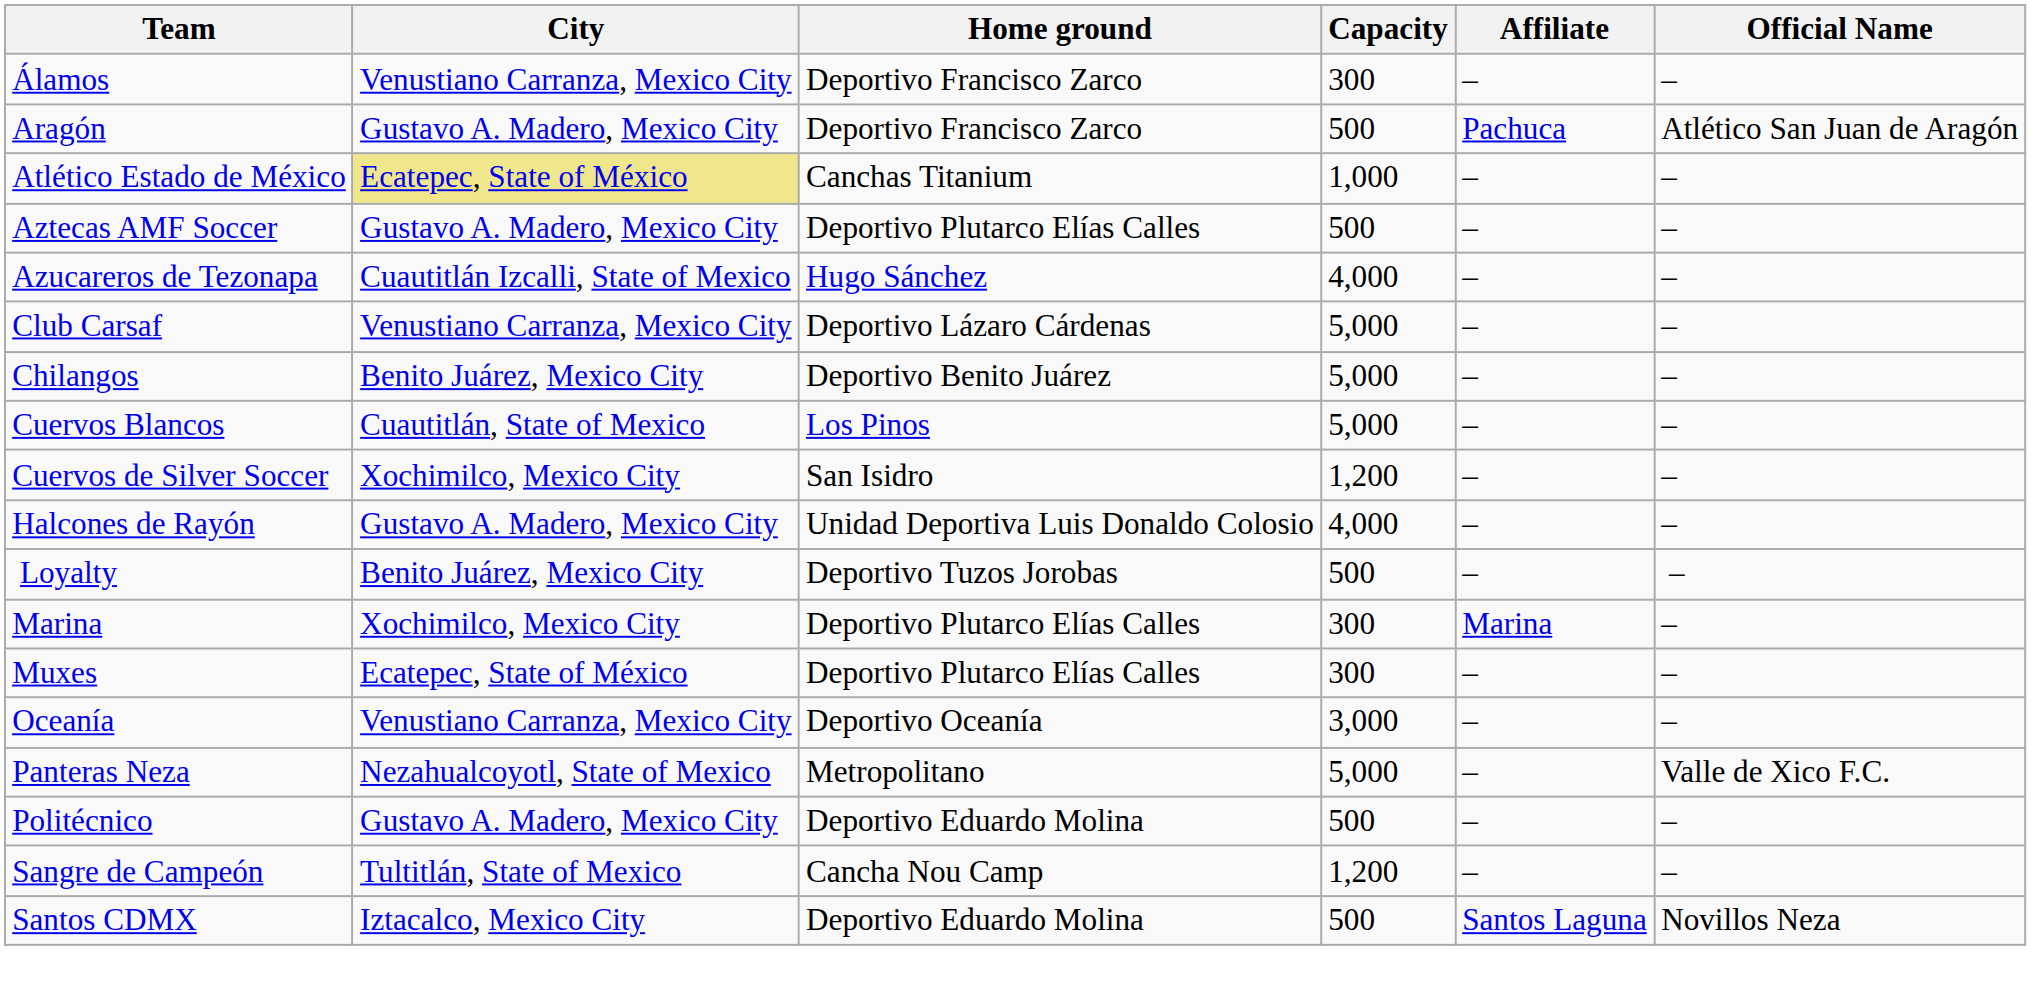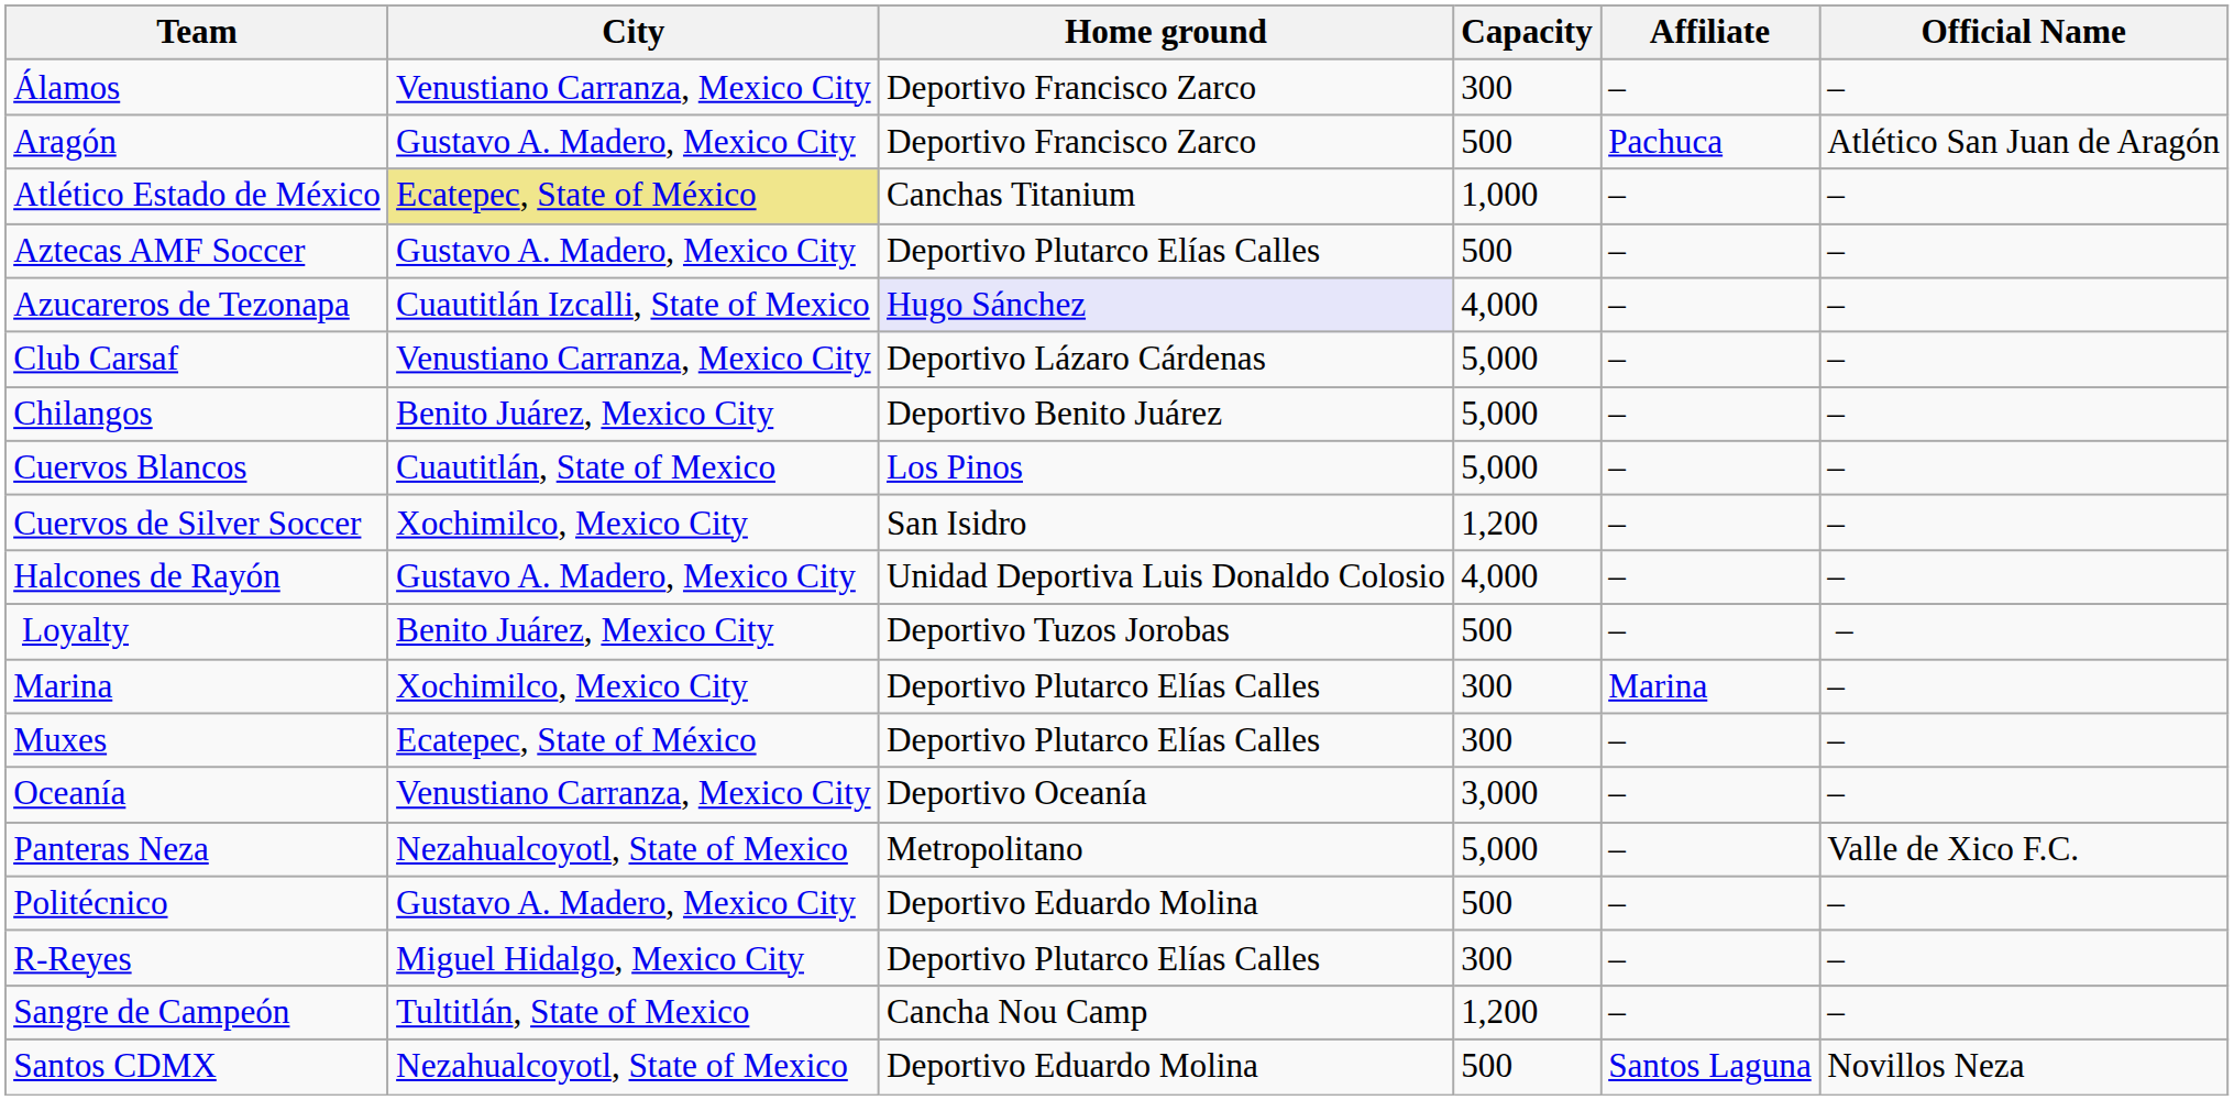Azucareros de Tezonapa | Home ground: no background -> lavender background
+ row: R-Reyes | Miguel Hidalgo, Mexico City | Deportivo Plutarco Elías Calles | 300 | – | –
Santos CDMX | City: Iztacalco, Mexico City -> Nezahualcoyotl, State of Mexico
